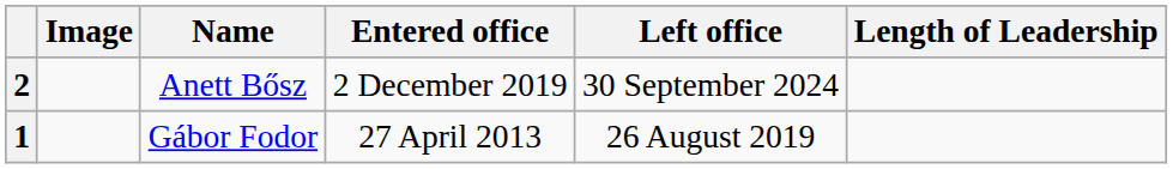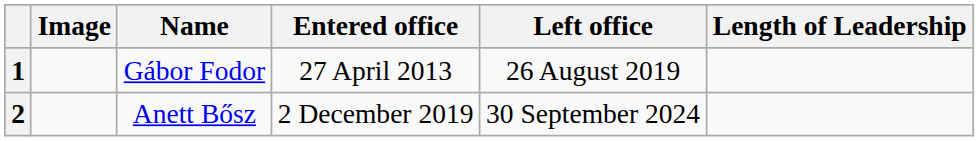rows swapped: 1 <-> 2
